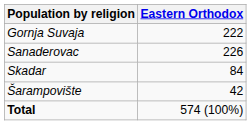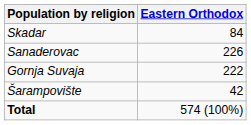rows swapped: Gornja Suvaja <-> Skadar
